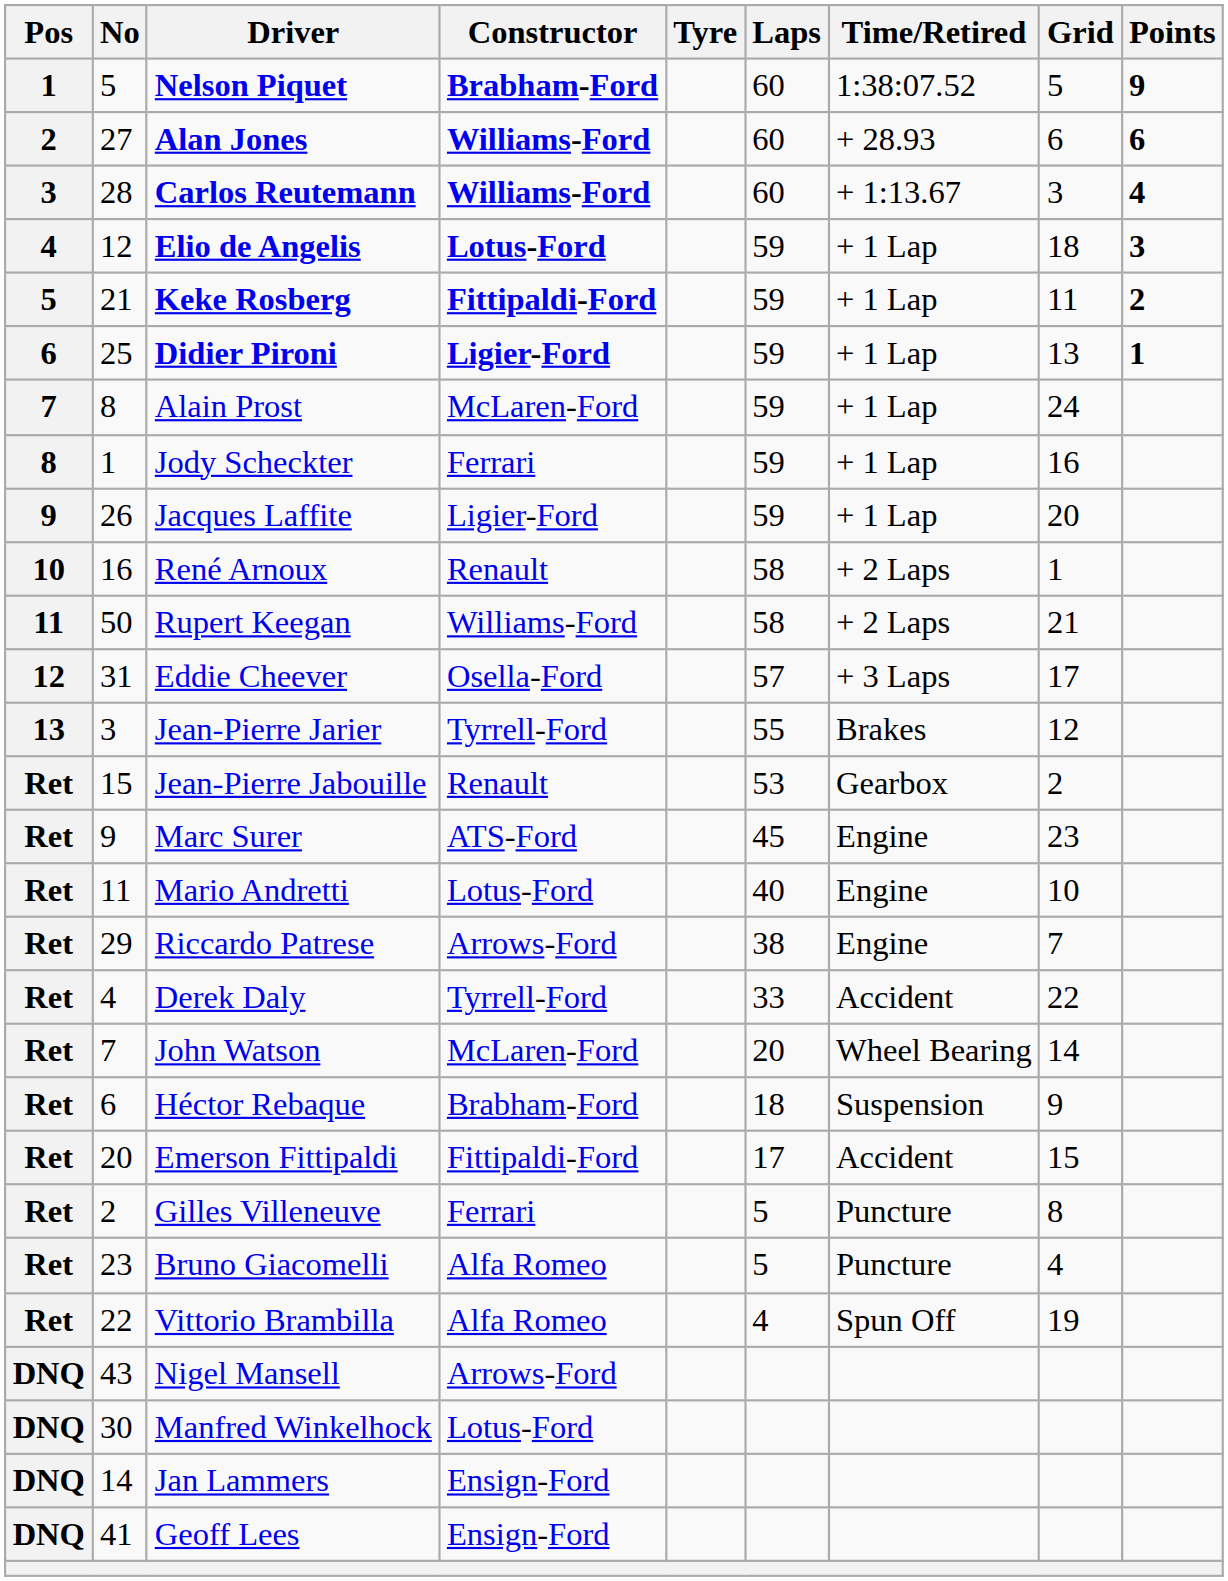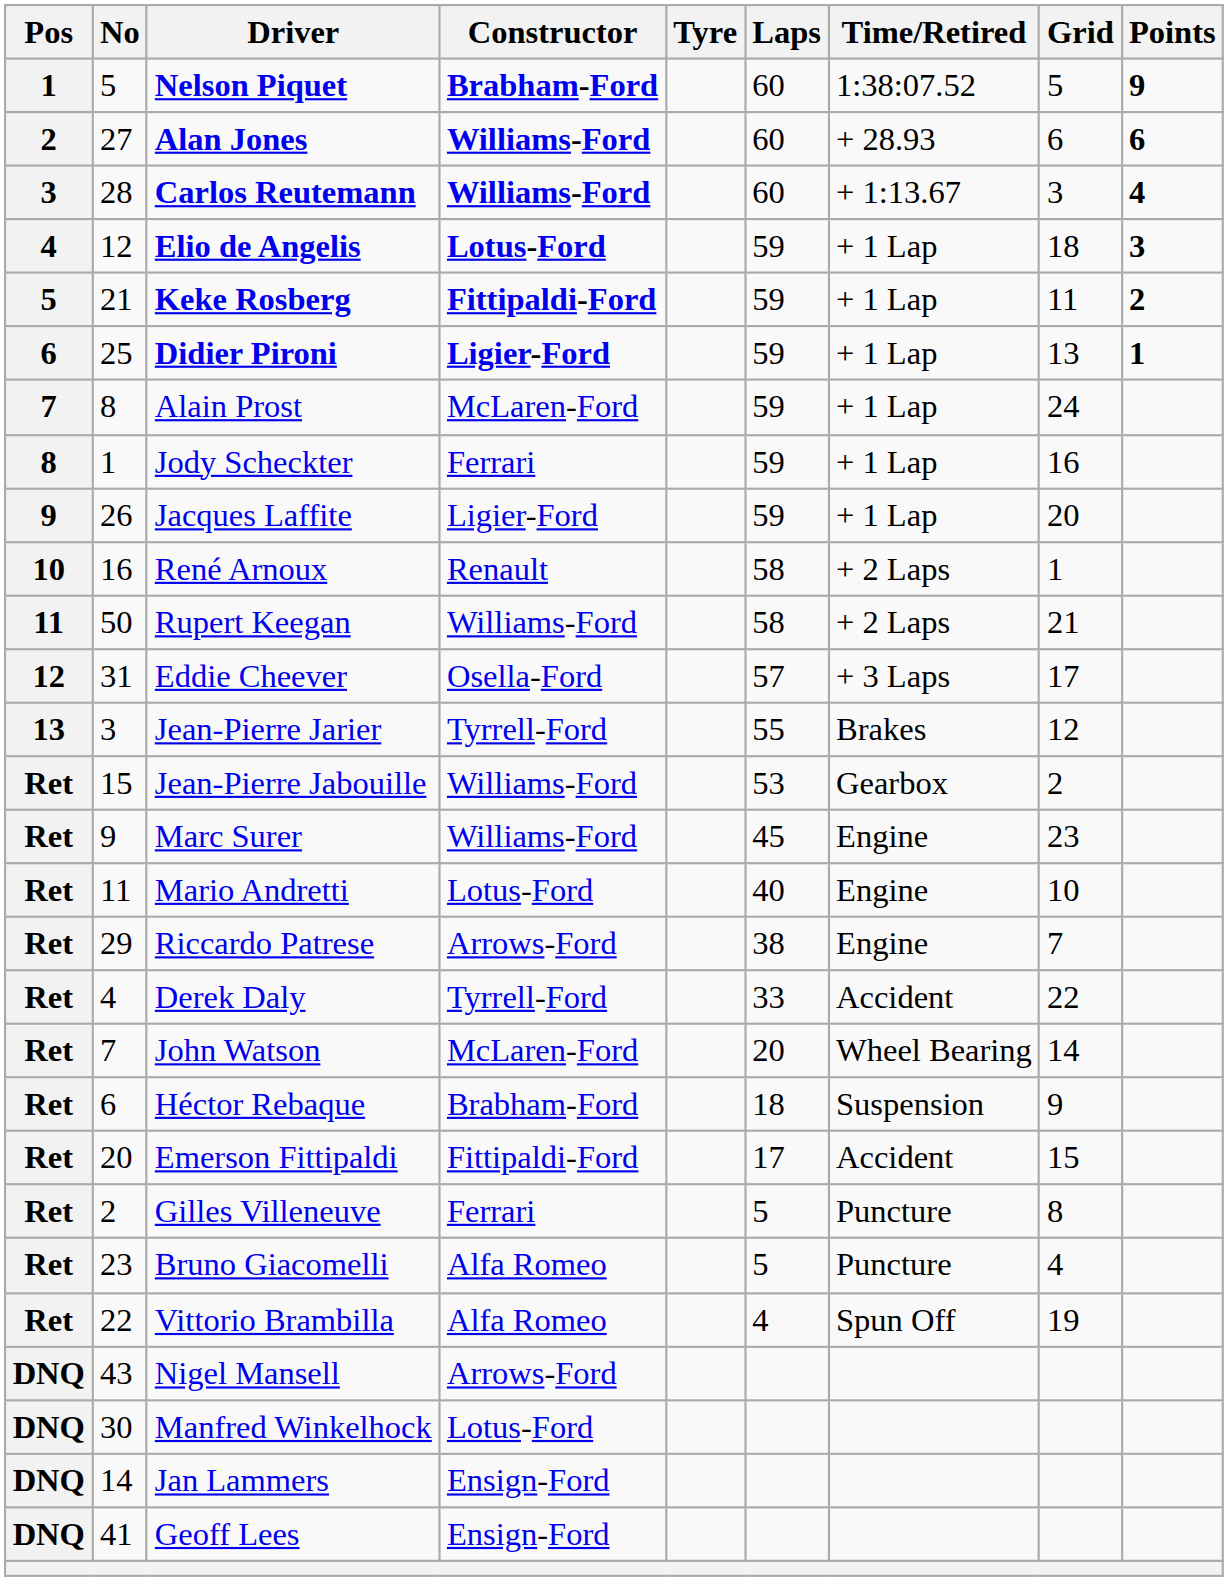Jean-Pierre Jabouille | Constructor: Renault -> Williams-Ford
Marc Surer | Constructor: ATS-Ford -> Williams-Ford
